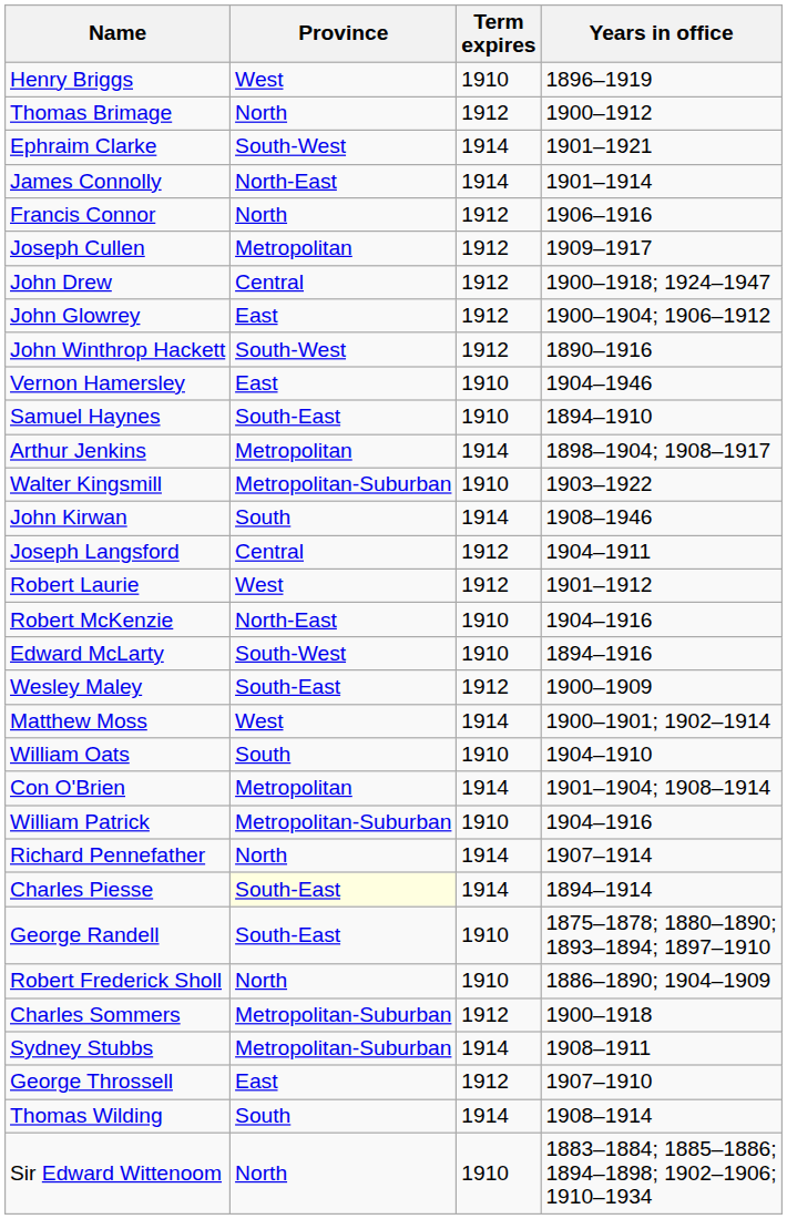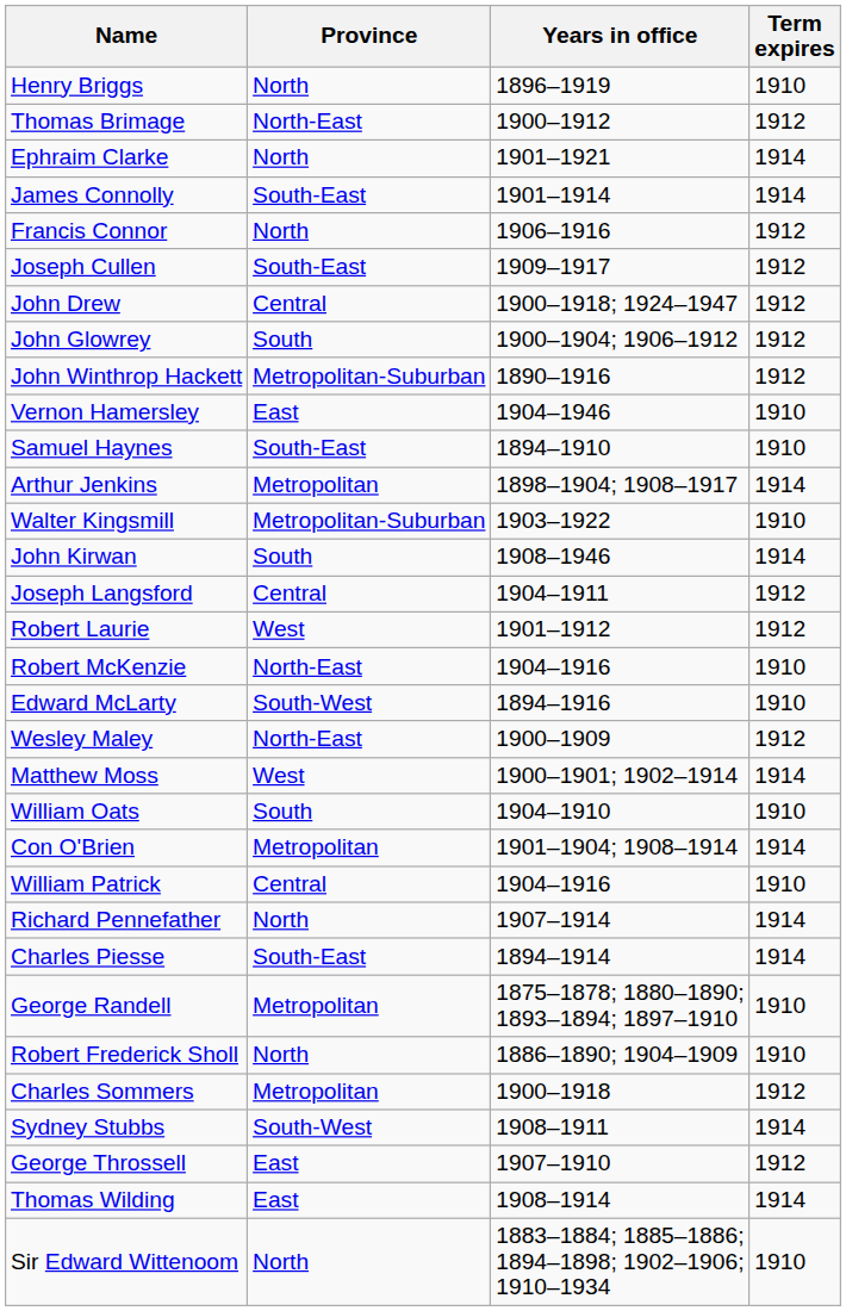columns swapped: Term expires <-> Years in office
Henry Briggs | Province: West -> North
Thomas Brimage | Province: North -> North-East
Ephraim Clarke | Province: South-West -> North
James Connolly | Province: North-East -> South-East
Joseph Cullen | Province: Metropolitan -> South-East
John Glowrey | Province: East -> South
John Winthrop Hackett | Province: South-West -> Metropolitan-Suburban
Wesley Maley | Province: South-East -> North-East
William Patrick | Province: Metropolitan-Suburban -> Central
Charles Piesse | Province: lightyellow background -> no background
George Randell | Province: South-East -> Metropolitan
Charles Sommers | Province: Metropolitan-Suburban -> Metropolitan
Sydney Stubbs | Province: Metropolitan-Suburban -> South-West
Thomas Wilding | Province: South -> East
